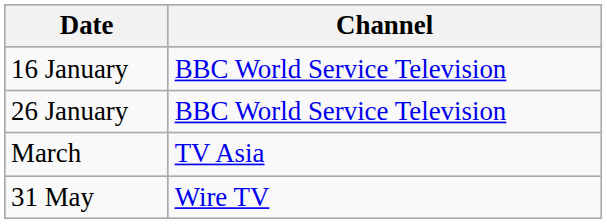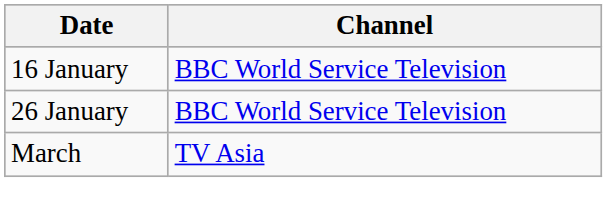- row: 31 May | Wire TV
